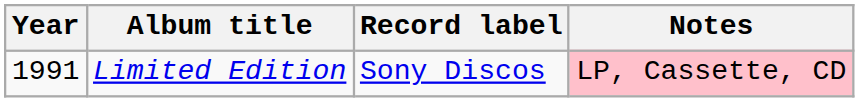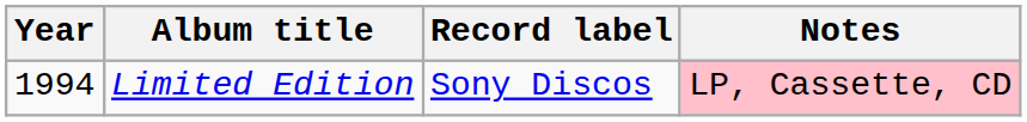Limited Edition | Year: 1991 -> 1994
